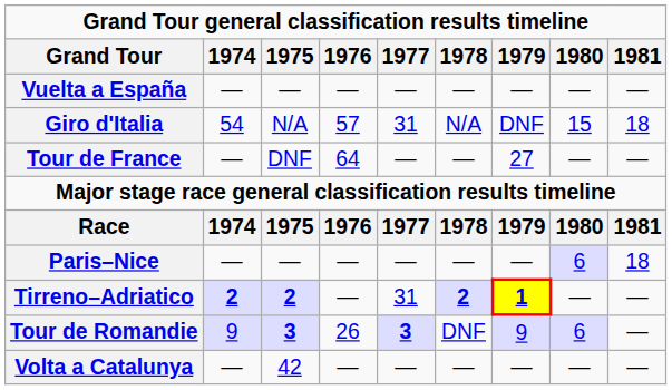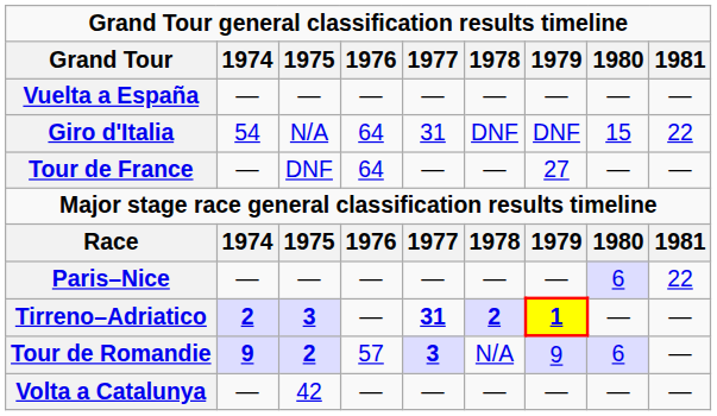Giro d'Italia | 1976: 57 -> 64
Giro d'Italia | 1978: N/A -> DNF
Giro d'Italia | 1981: 18 -> 22
Paris–Nice | 1981: 18 -> 22
Tirreno–Adriatico | 1975: 2 -> 3
Tirreno–Adriatico | 1977: normal -> bold
Tour de Romandie | 1974: normal -> bold
Tour de Romandie | 1975: 3 -> 2
Tour de Romandie | 1976: 26 -> 57
Tour de Romandie | 1978: DNF -> N/A
